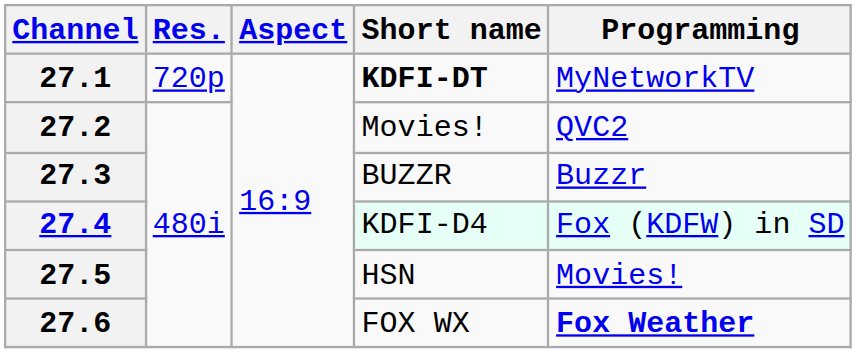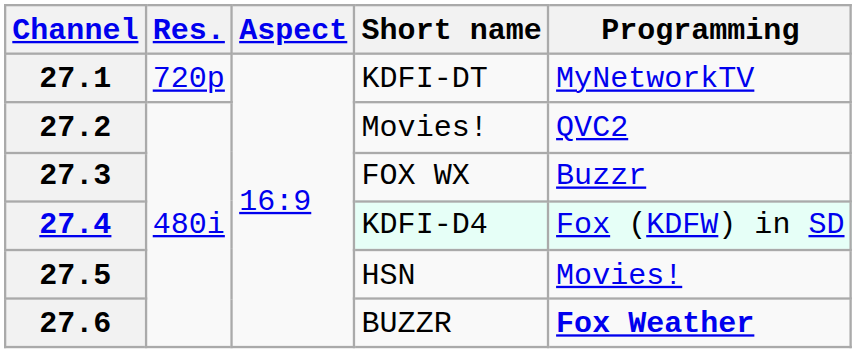27.1 | Short name: bold -> normal
27.3 | Short name: BUZZR -> FOX WX
27.6 | Short name: FOX WX -> BUZZR
